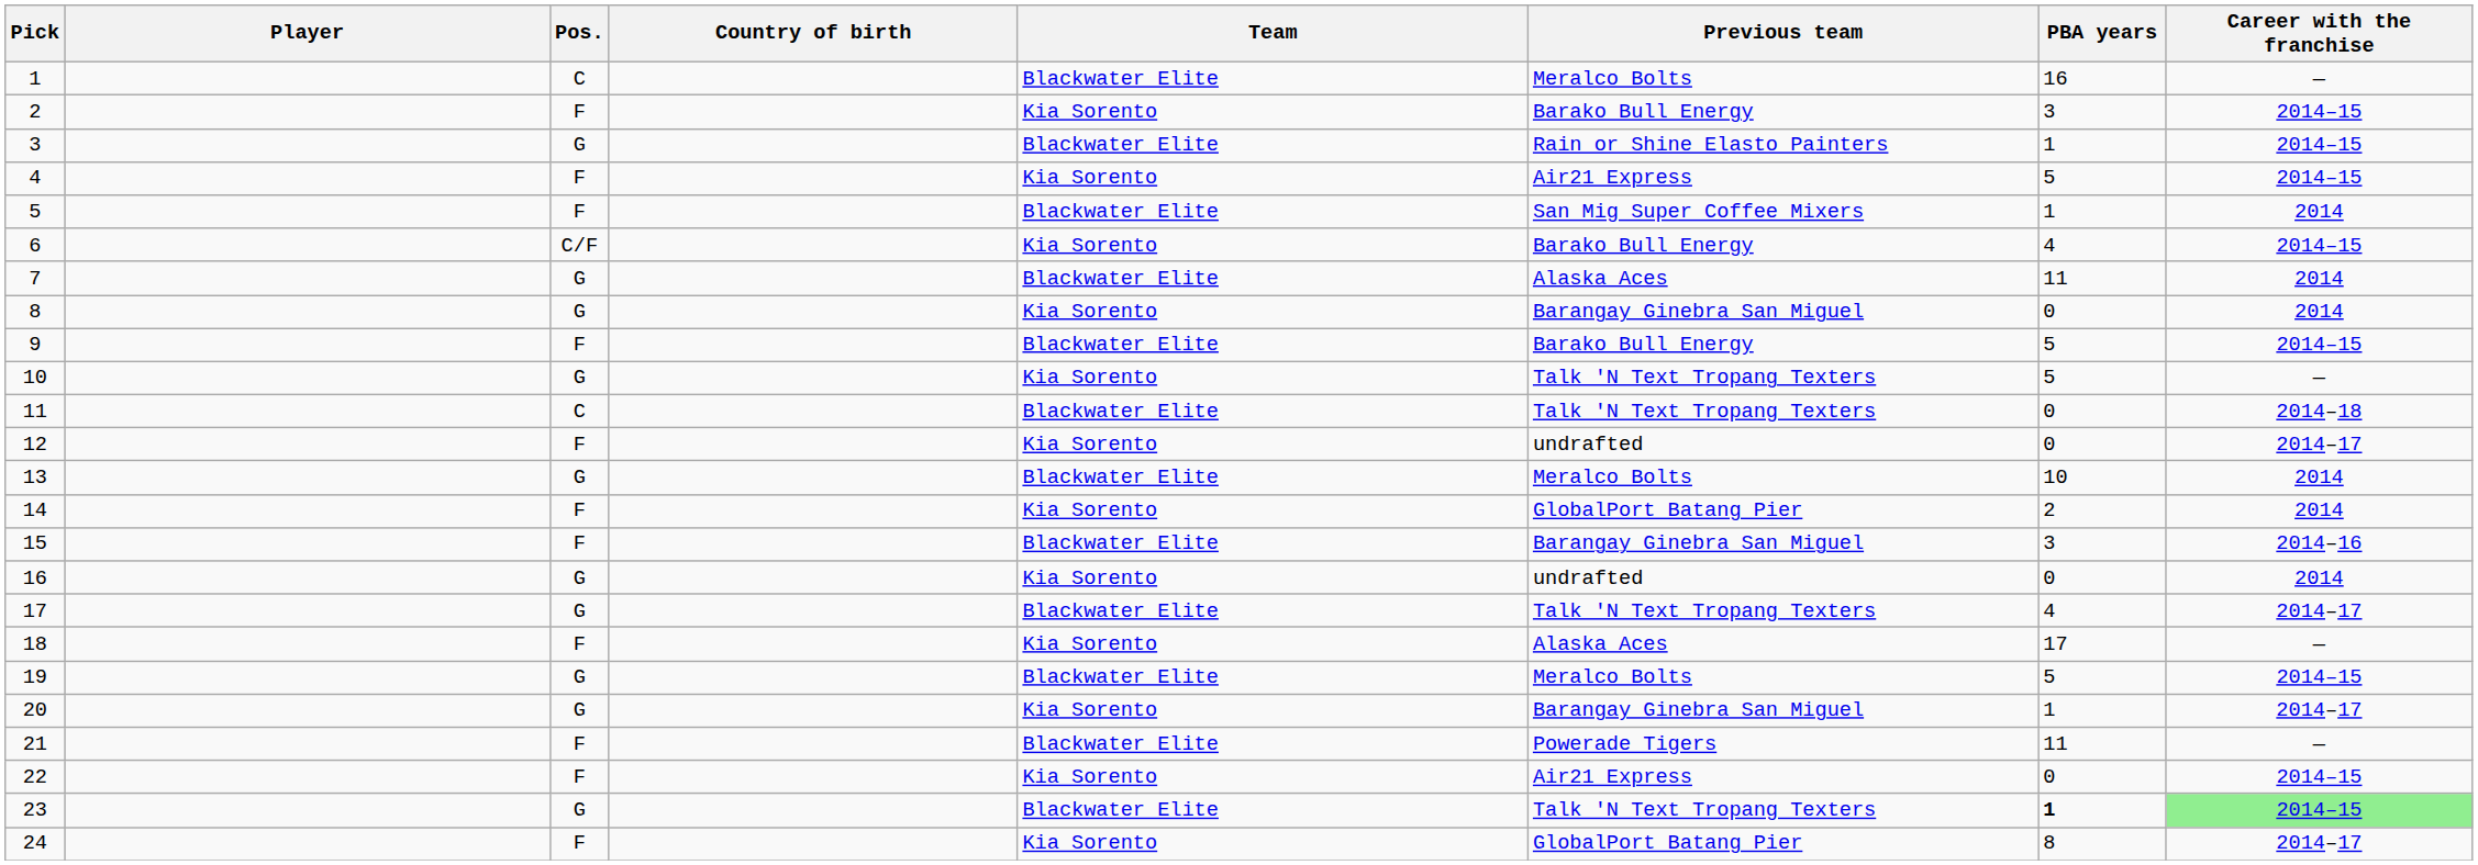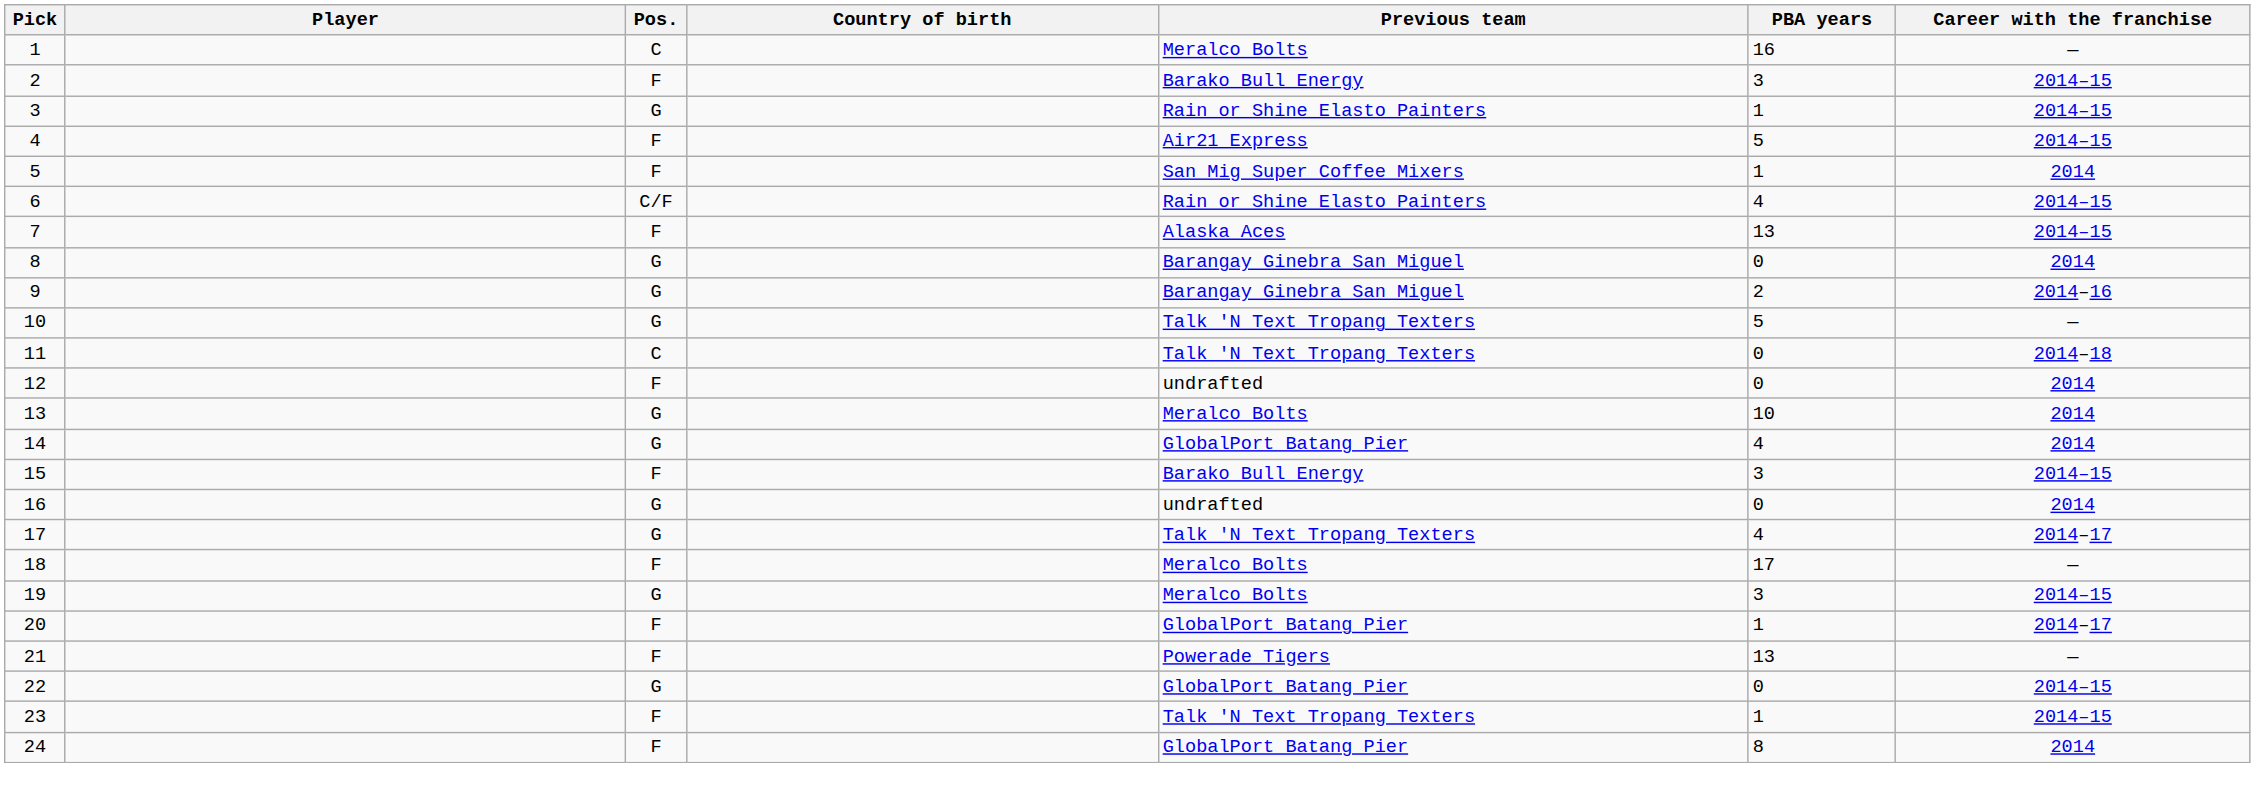- column: Team | Blackwater Elite | Kia Sorento | Blackwater Elite | Kia Sorento | Blackwater Elite | Kia Sorento | Blackwater Elite | Kia Sorento | Blackwater Elite | Kia Sorento | Blackwater Elite | Kia Sorento | Blackwater Elite | Kia Sorento | Blackwater Elite | Kia Sorento | Blackwater Elite | Kia Sorento | Blackwater Elite | Kia Sorento | Blackwater Elite | Kia Sorento | Blackwater Elite | Kia Sorento
6 | Previous team: Barako Bull Energy -> Rain or Shine Elasto Painters
7 | Pos.: G -> F
7 | PBA years: 11 -> 13
7 | Career with the franchise: 2014 -> 2014–15
9 | Pos.: F -> G
9 | Previous team: Barako Bull Energy -> Barangay Ginebra San Miguel
9 | PBA years: 5 -> 2
9 | Career with the franchise: 2014–15 -> 2014–16
12 | Career with the franchise: 2014–17 -> 2014
14 | Pos.: F -> G
14 | PBA years: 2 -> 4
15 | Previous team: Barangay Ginebra San Miguel -> Barako Bull Energy
15 | Career with the franchise: 2014–16 -> 2014–15
18 | Previous team: Alaska Aces -> Meralco Bolts
19 | PBA years: 5 -> 3
20 | Pos.: G -> F
20 | Previous team: Barangay Ginebra San Miguel -> GlobalPort Batang Pier
21 | PBA years: 11 -> 13
22 | Pos.: F -> G
22 | Previous team: Air21 Express -> GlobalPort Batang Pier
23 | Pos.: G -> F
23 | PBA years: bold -> normal
23 | Career with the franchise: lightgreen background -> no background
24 | Career with the franchise: 2014–17 -> 2014
